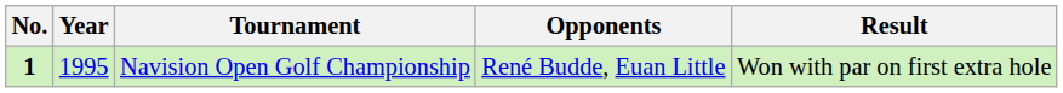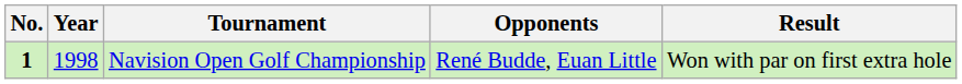Navision Open Golf Championship | Year: 1995 -> 1998
